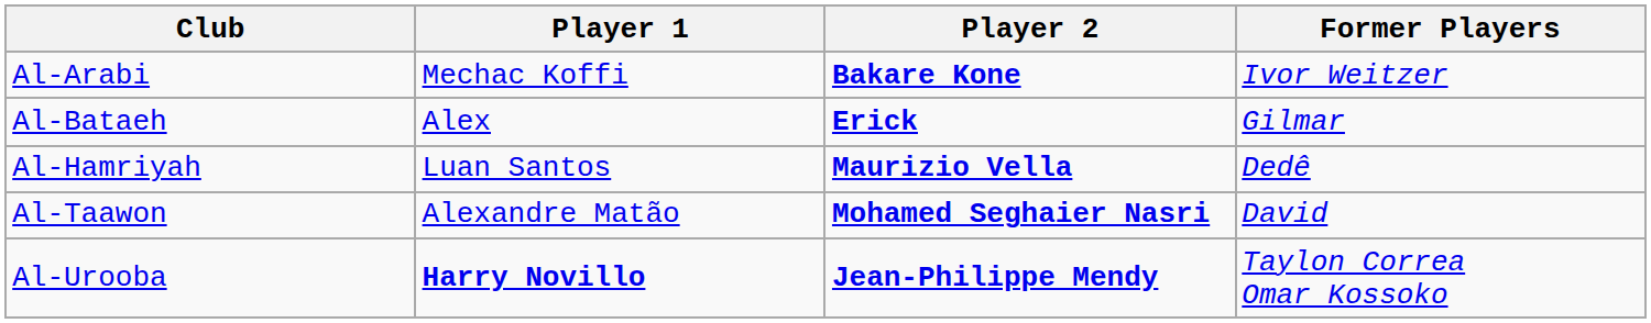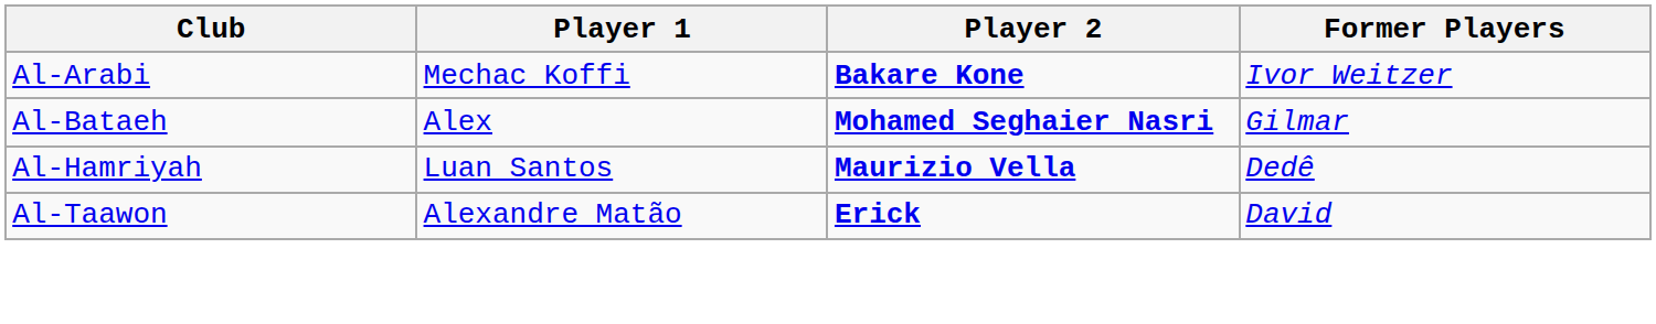Al-Bataeh | Player 2: Erick -> Mohamed Seghaier Nasri
Al-Taawon | Player 2: Mohamed Seghaier Nasri -> Erick
- row: Al-Urooba | Harry Novillo | Jean-Philippe Mendy | Taylon Correa Omar Kossoko
